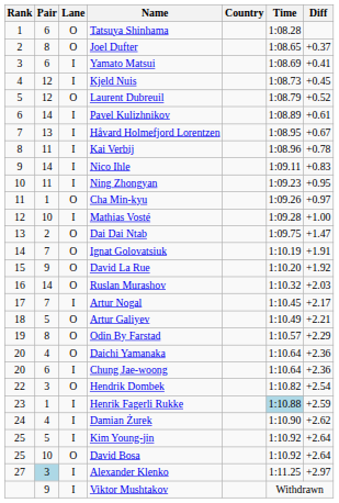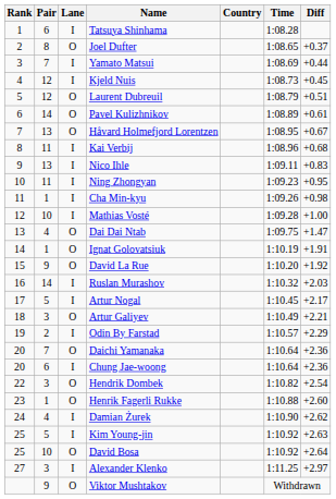Tatsuya Shinhama | Lane: O -> I
Yamato Matsui | Pair: 6 -> 7
Yamato Matsui | Diff: +0.41 -> +0.44
Laurent Dubreuil | Diff: +0.52 -> +0.51
Pavel Kulizhnikov | Lane: I -> O
Håvard Holmefjord Lorentzen | Lane: I -> O
Kai Verbij | Diff: +0.78 -> +0.68
Nico Ihle | Pair: 14 -> 13
Cha Min-kyu | Lane: O -> I
Cha Min-kyu | Diff: +0.97 -> +0.98
Dai Dai Ntab | Pair: 2 -> 4
Ignat Golovatsiuk | Pair: 7 -> 1
Ruslan Murashov | Lane: O -> I
Artur Nogal | Pair: 7 -> 5
Artur Galiyev | Pair: 5 -> 3
Odin By Farstad | Pair: 8 -> 2
Odin By Farstad | Lane: O -> I
Daichi Yamanaka | Pair: 4 -> 7
Henrik Fagerli Rukke | Lane: I -> O
Henrik Fagerli Rukke | Time: lightblue background -> no background
Henrik Fagerli Rukke | Diff: +2.59 -> +2.60
Kim Young-jin | Diff: +2.64 -> +2.63
Alexander Klenko | Pair: lightblue background -> no background
Viktor Mushtakov | Lane: I -> O
